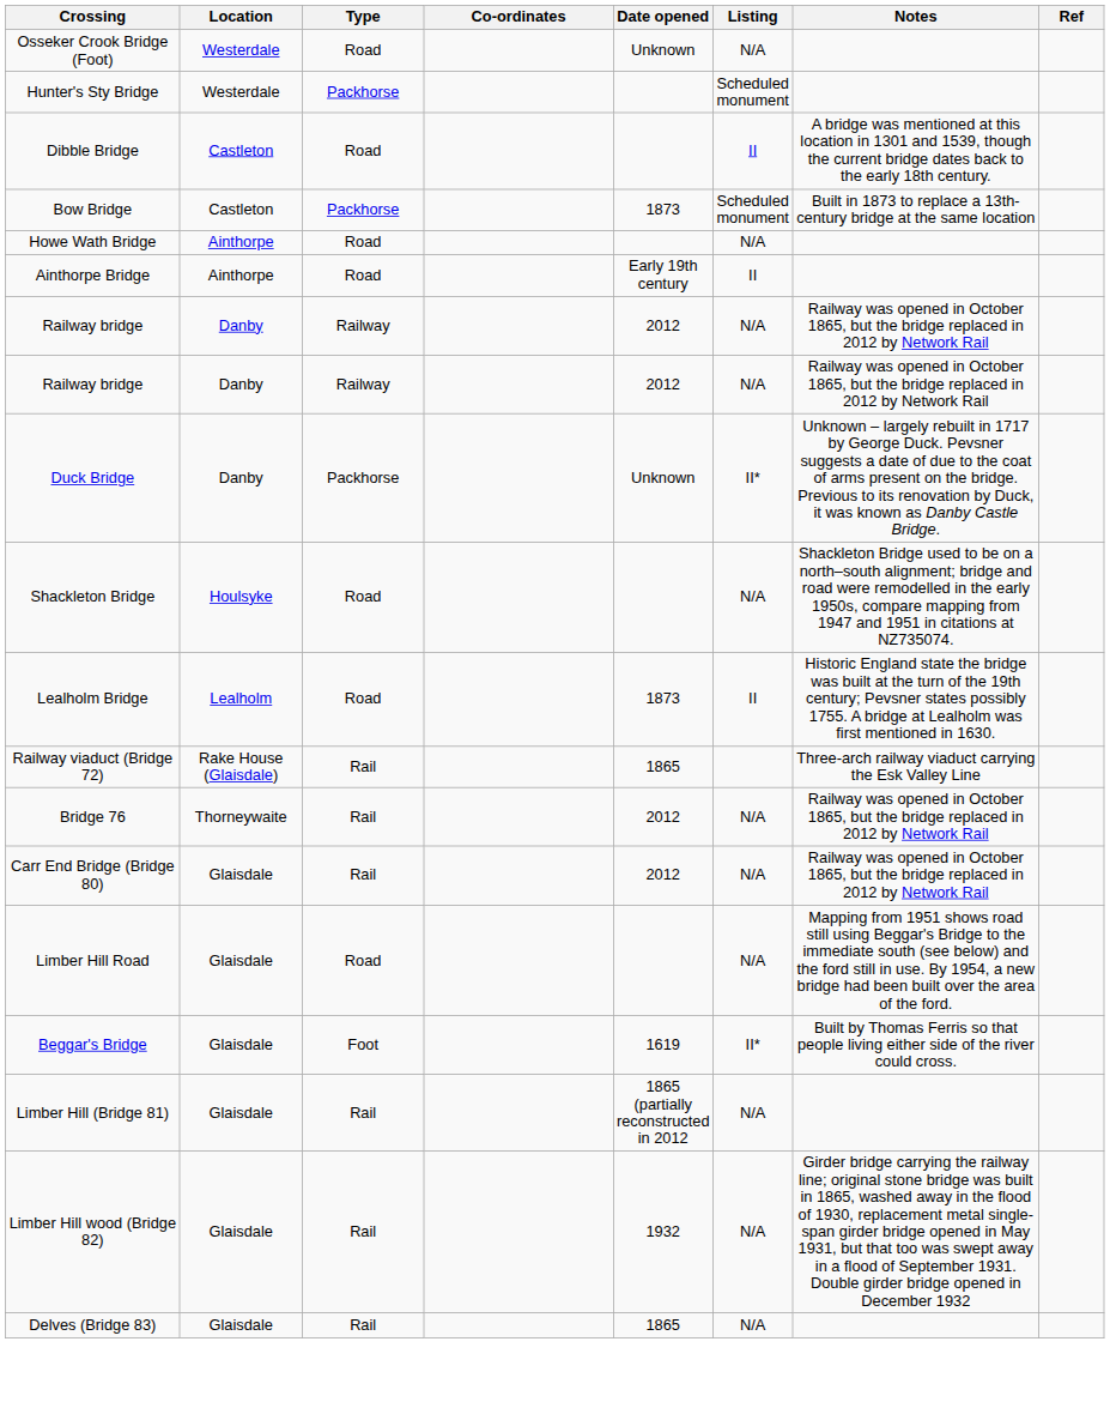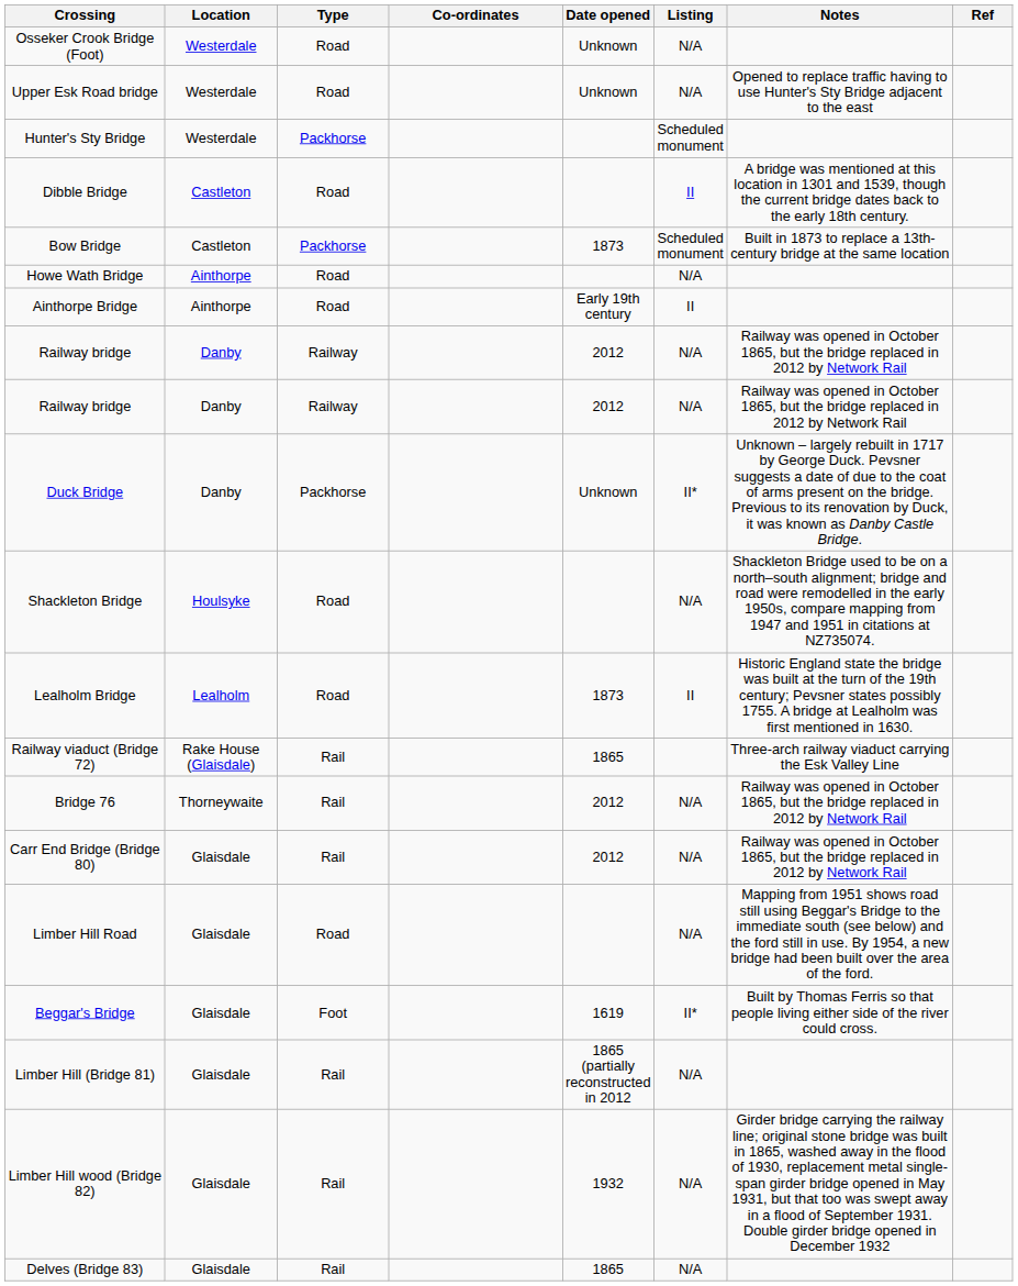+ row: Upper Esk Road bridge | Westerdale | Road | Unknown | N/A | Opened to replace traffic having to use Hunter's Sty Bridge adjacent to the east
